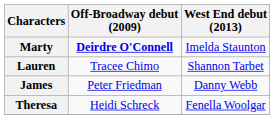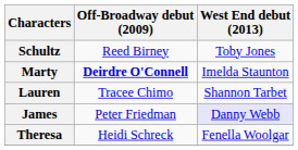+ row: Schultz | Reed Birney | Toby Jones
James | West End debut (2013): no background -> lavender background
